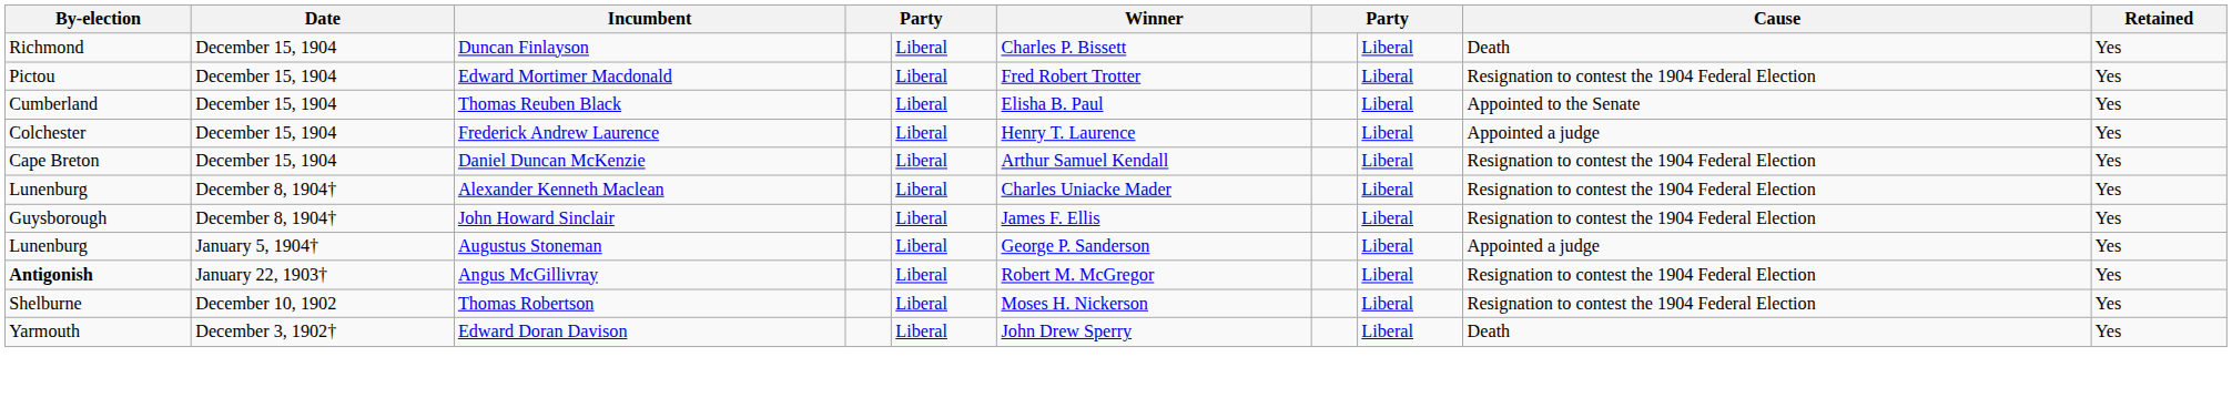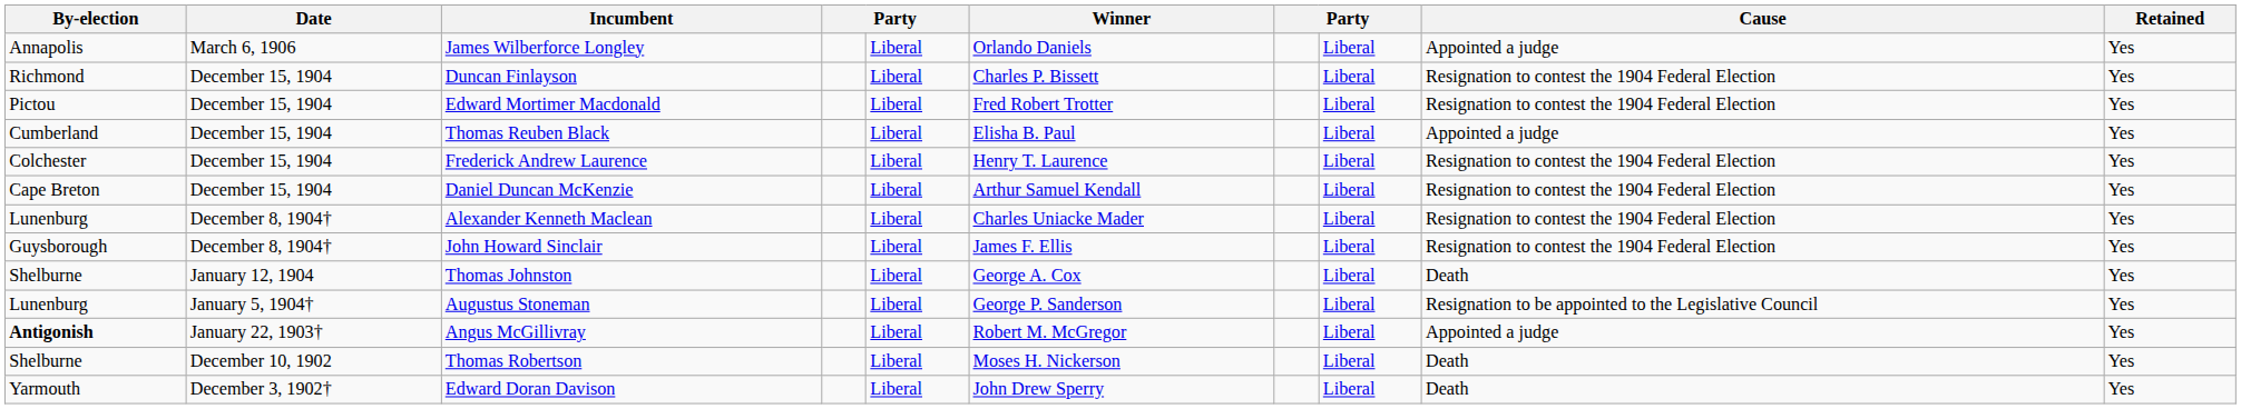+ row: Annapolis | March 6, 1906 | James Wilberforce Longley | Liberal | Orlando Daniels | Liberal | Appointed a judge | Yes
Duncan Finlayson | Cause: Death -> Resignation to contest the 1904 Federal Election
Thomas Reuben Black | Cause: Appointed to the Senate -> Appointed a judge
Frederick Andrew Laurence | Cause: Appointed a judge -> Resignation to contest the 1904 Federal Election
+ row: Shelburne | January 12, 1904 | Thomas Johnston | Liberal | George A. Cox | Liberal | Death | Yes
Augustus Stoneman | Cause: Appointed a judge -> Resignation to be appointed to the Legislative Council
Angus McGillivray | Cause: Resignation to contest the 1904 Federal Election -> Appointed a judge
Thomas Robertson | Cause: Resignation to contest the 1904 Federal Election -> Death
